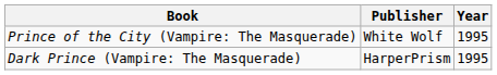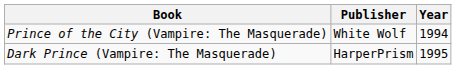Prince of the City (Vampire: The Masquerade) | Year: 1995 -> 1994
